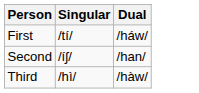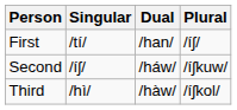+ column: Plural | /íʃ/ | /íʃkuw/ | /íʃkol/
First | Dual: /háw/ -> /han/
Second | Dual: /han/ -> /háw/
